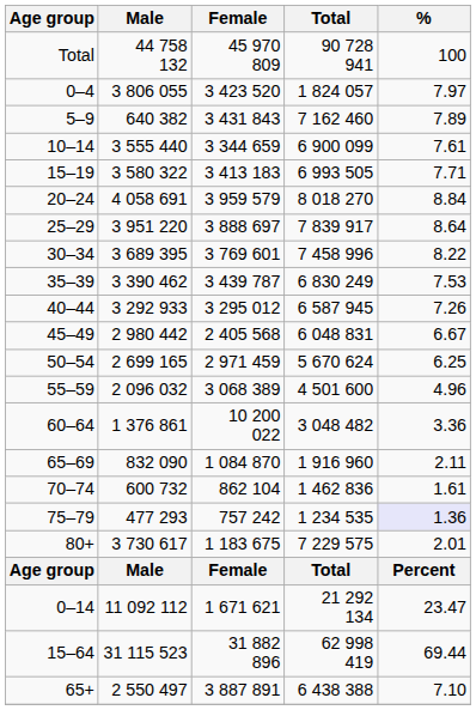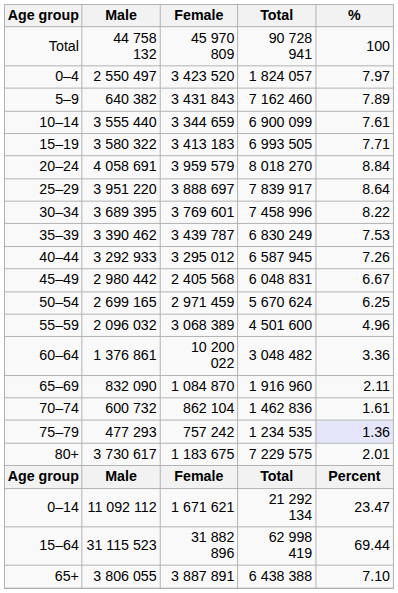0–4 | Male: 3 806 055 -> 2 550 497
65+ | Male: 2 550 497 -> 3 806 055
